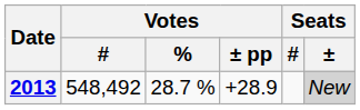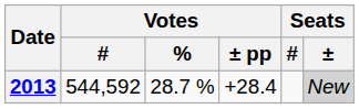2013 | Votes / #: 548,492 -> 544,592
2013 | Votes / ± pp: +28.9 -> +28.4
